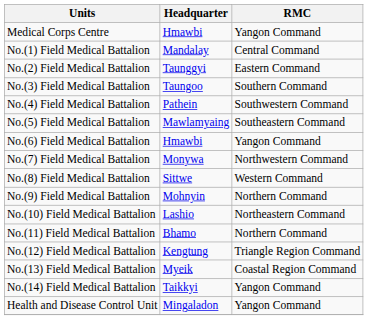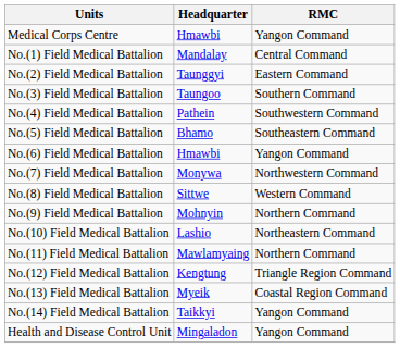No.(5) Field Medical Battalion | Headquarter: Mawlamyaing -> Bhamo
No.(11) Field Medical Battalion | Headquarter: Bhamo -> Mawlamyaing
